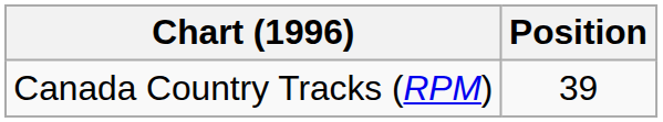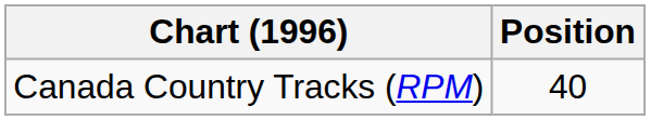Canada Country Tracks (RPM) | Position: 39 -> 40
